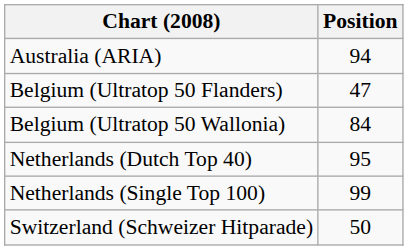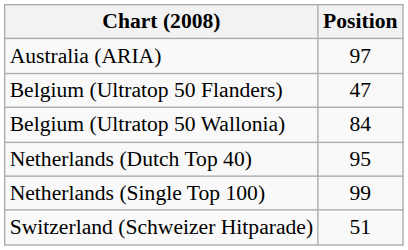Australia (ARIA) | Position: 94 -> 97
Switzerland (Schweizer Hitparade) | Position: 50 -> 51
